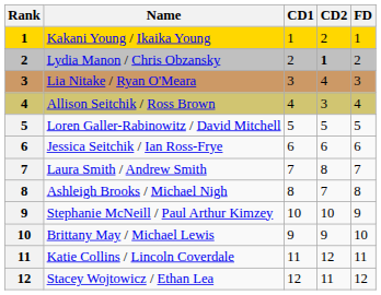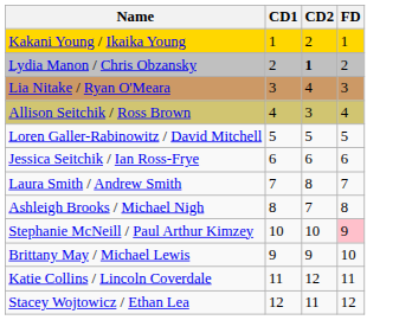- column: Rank | 1 | 2 | 3 | 4 | 5 | 6 | 7 | 8 | 9 | 10 | 11 | 12
Stephanie McNeill / Paul Arthur Kimzey | FD: no background -> pink background
